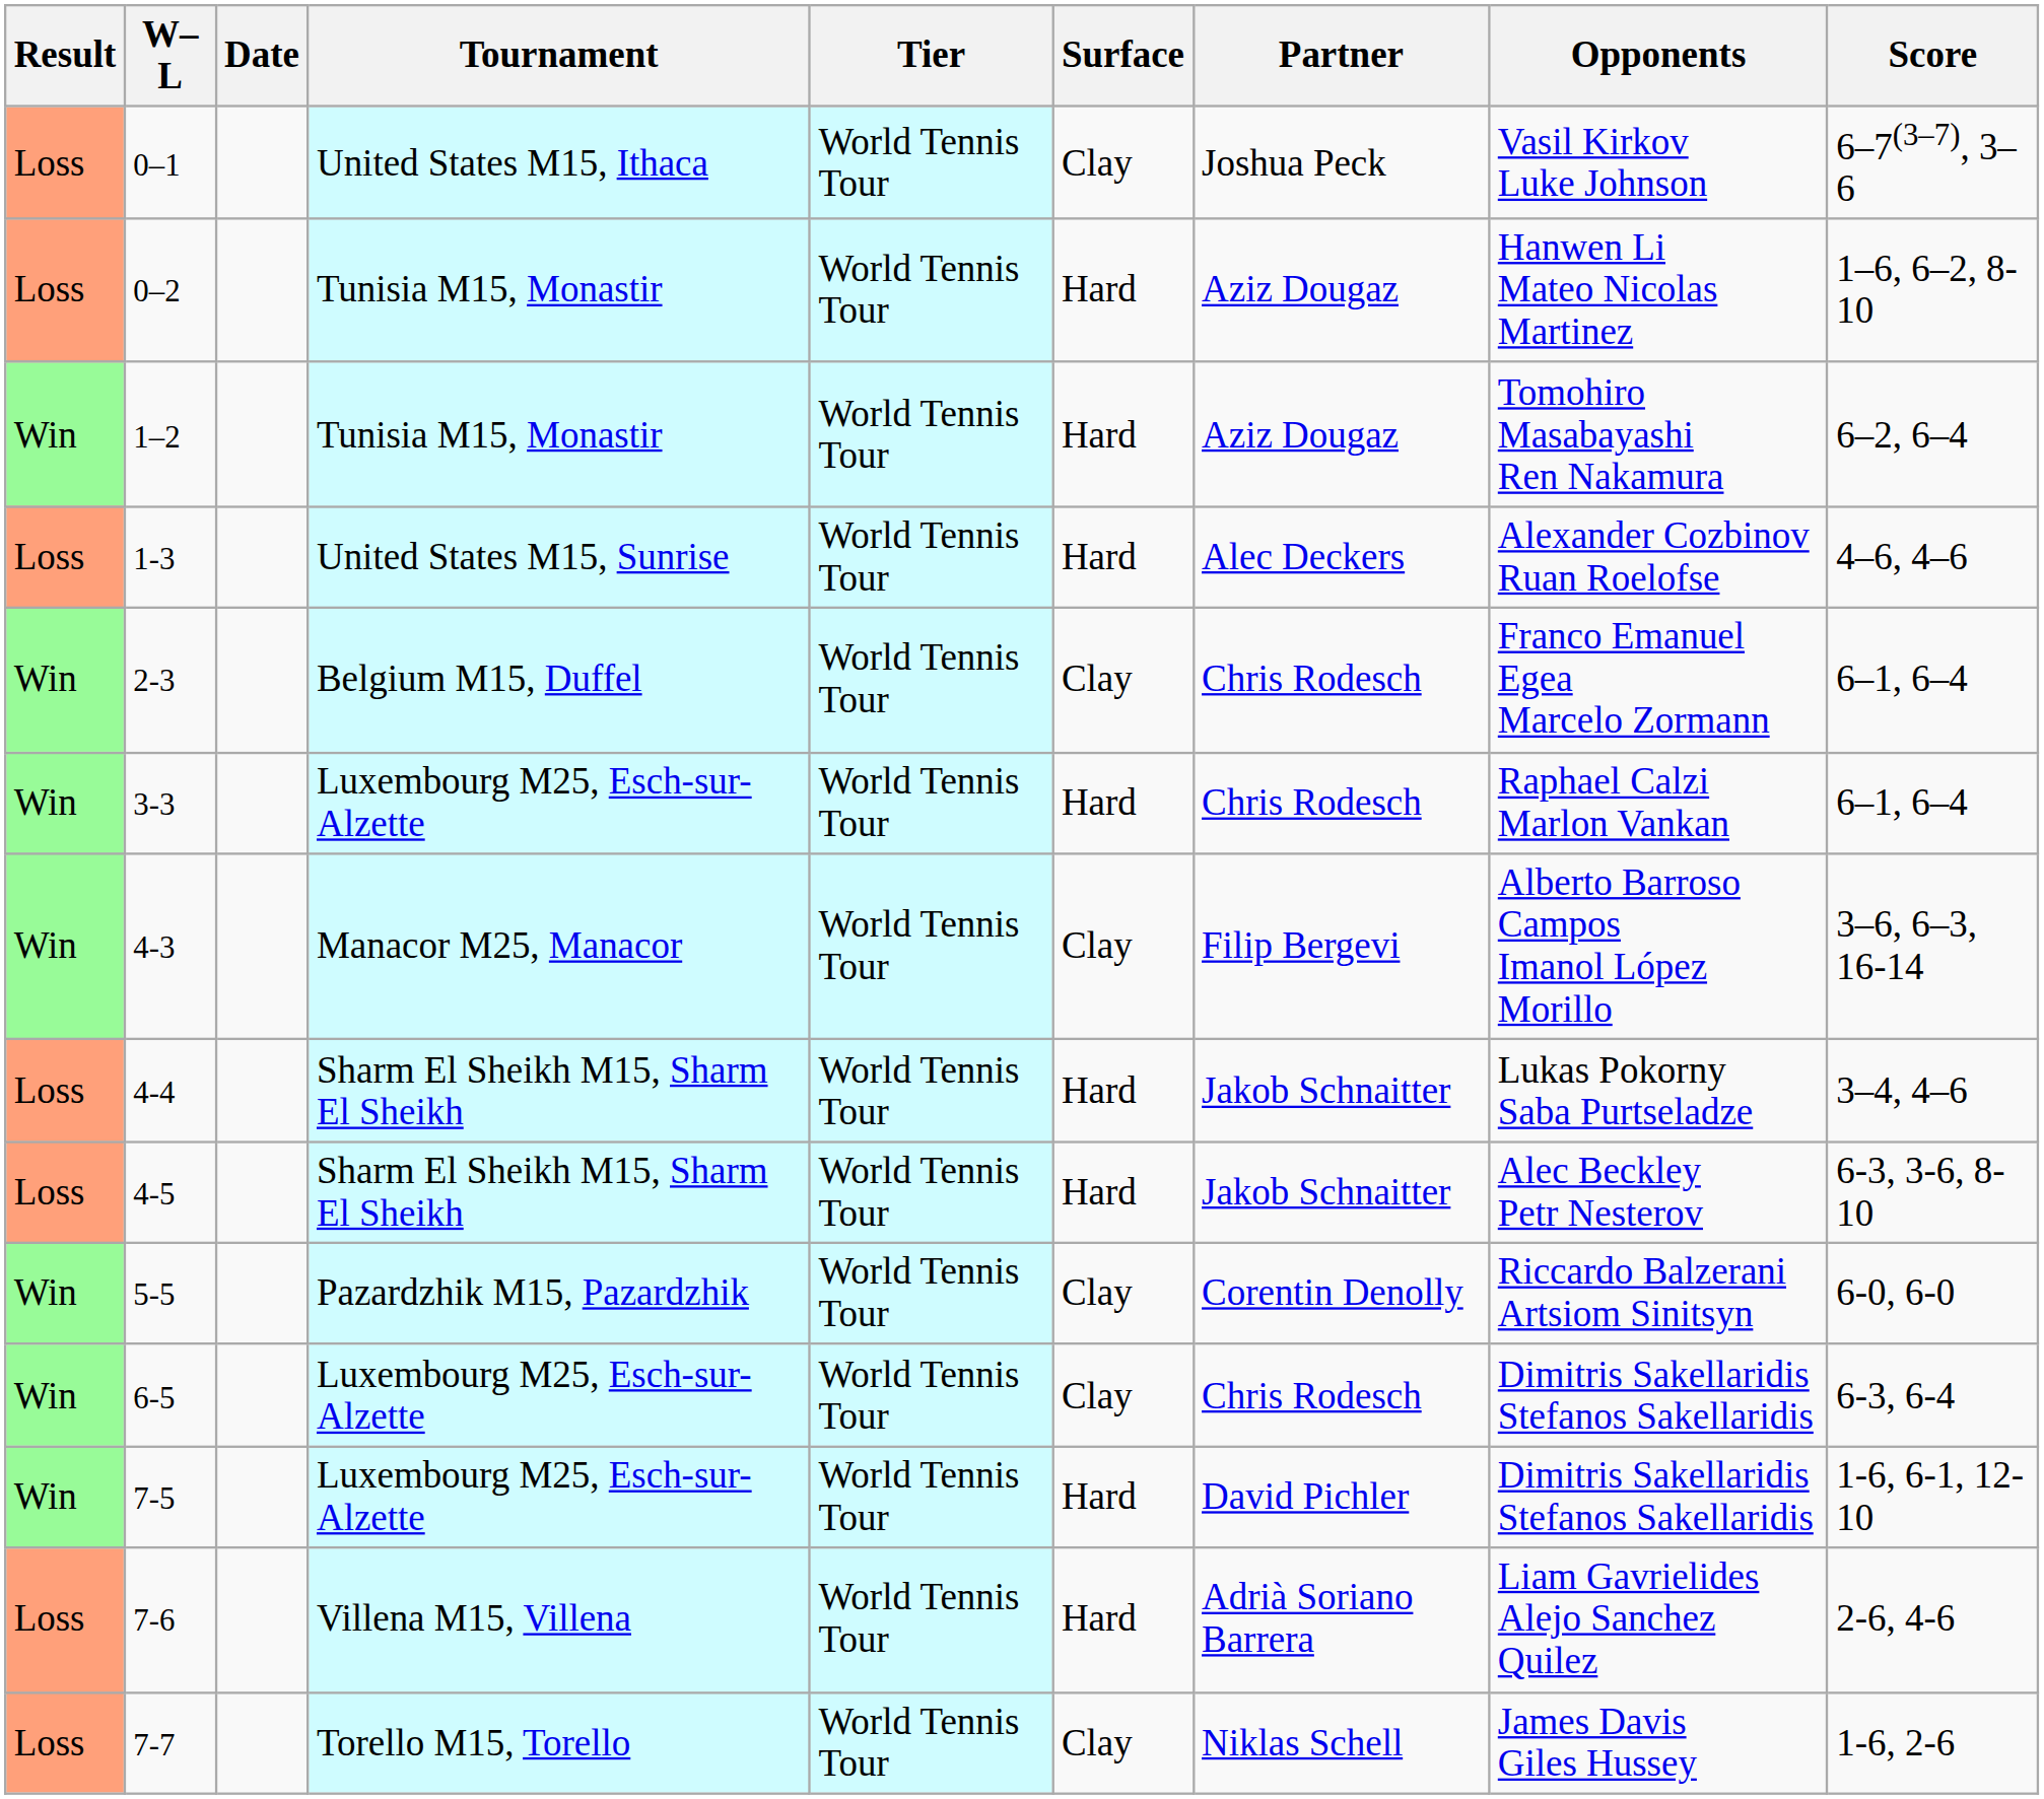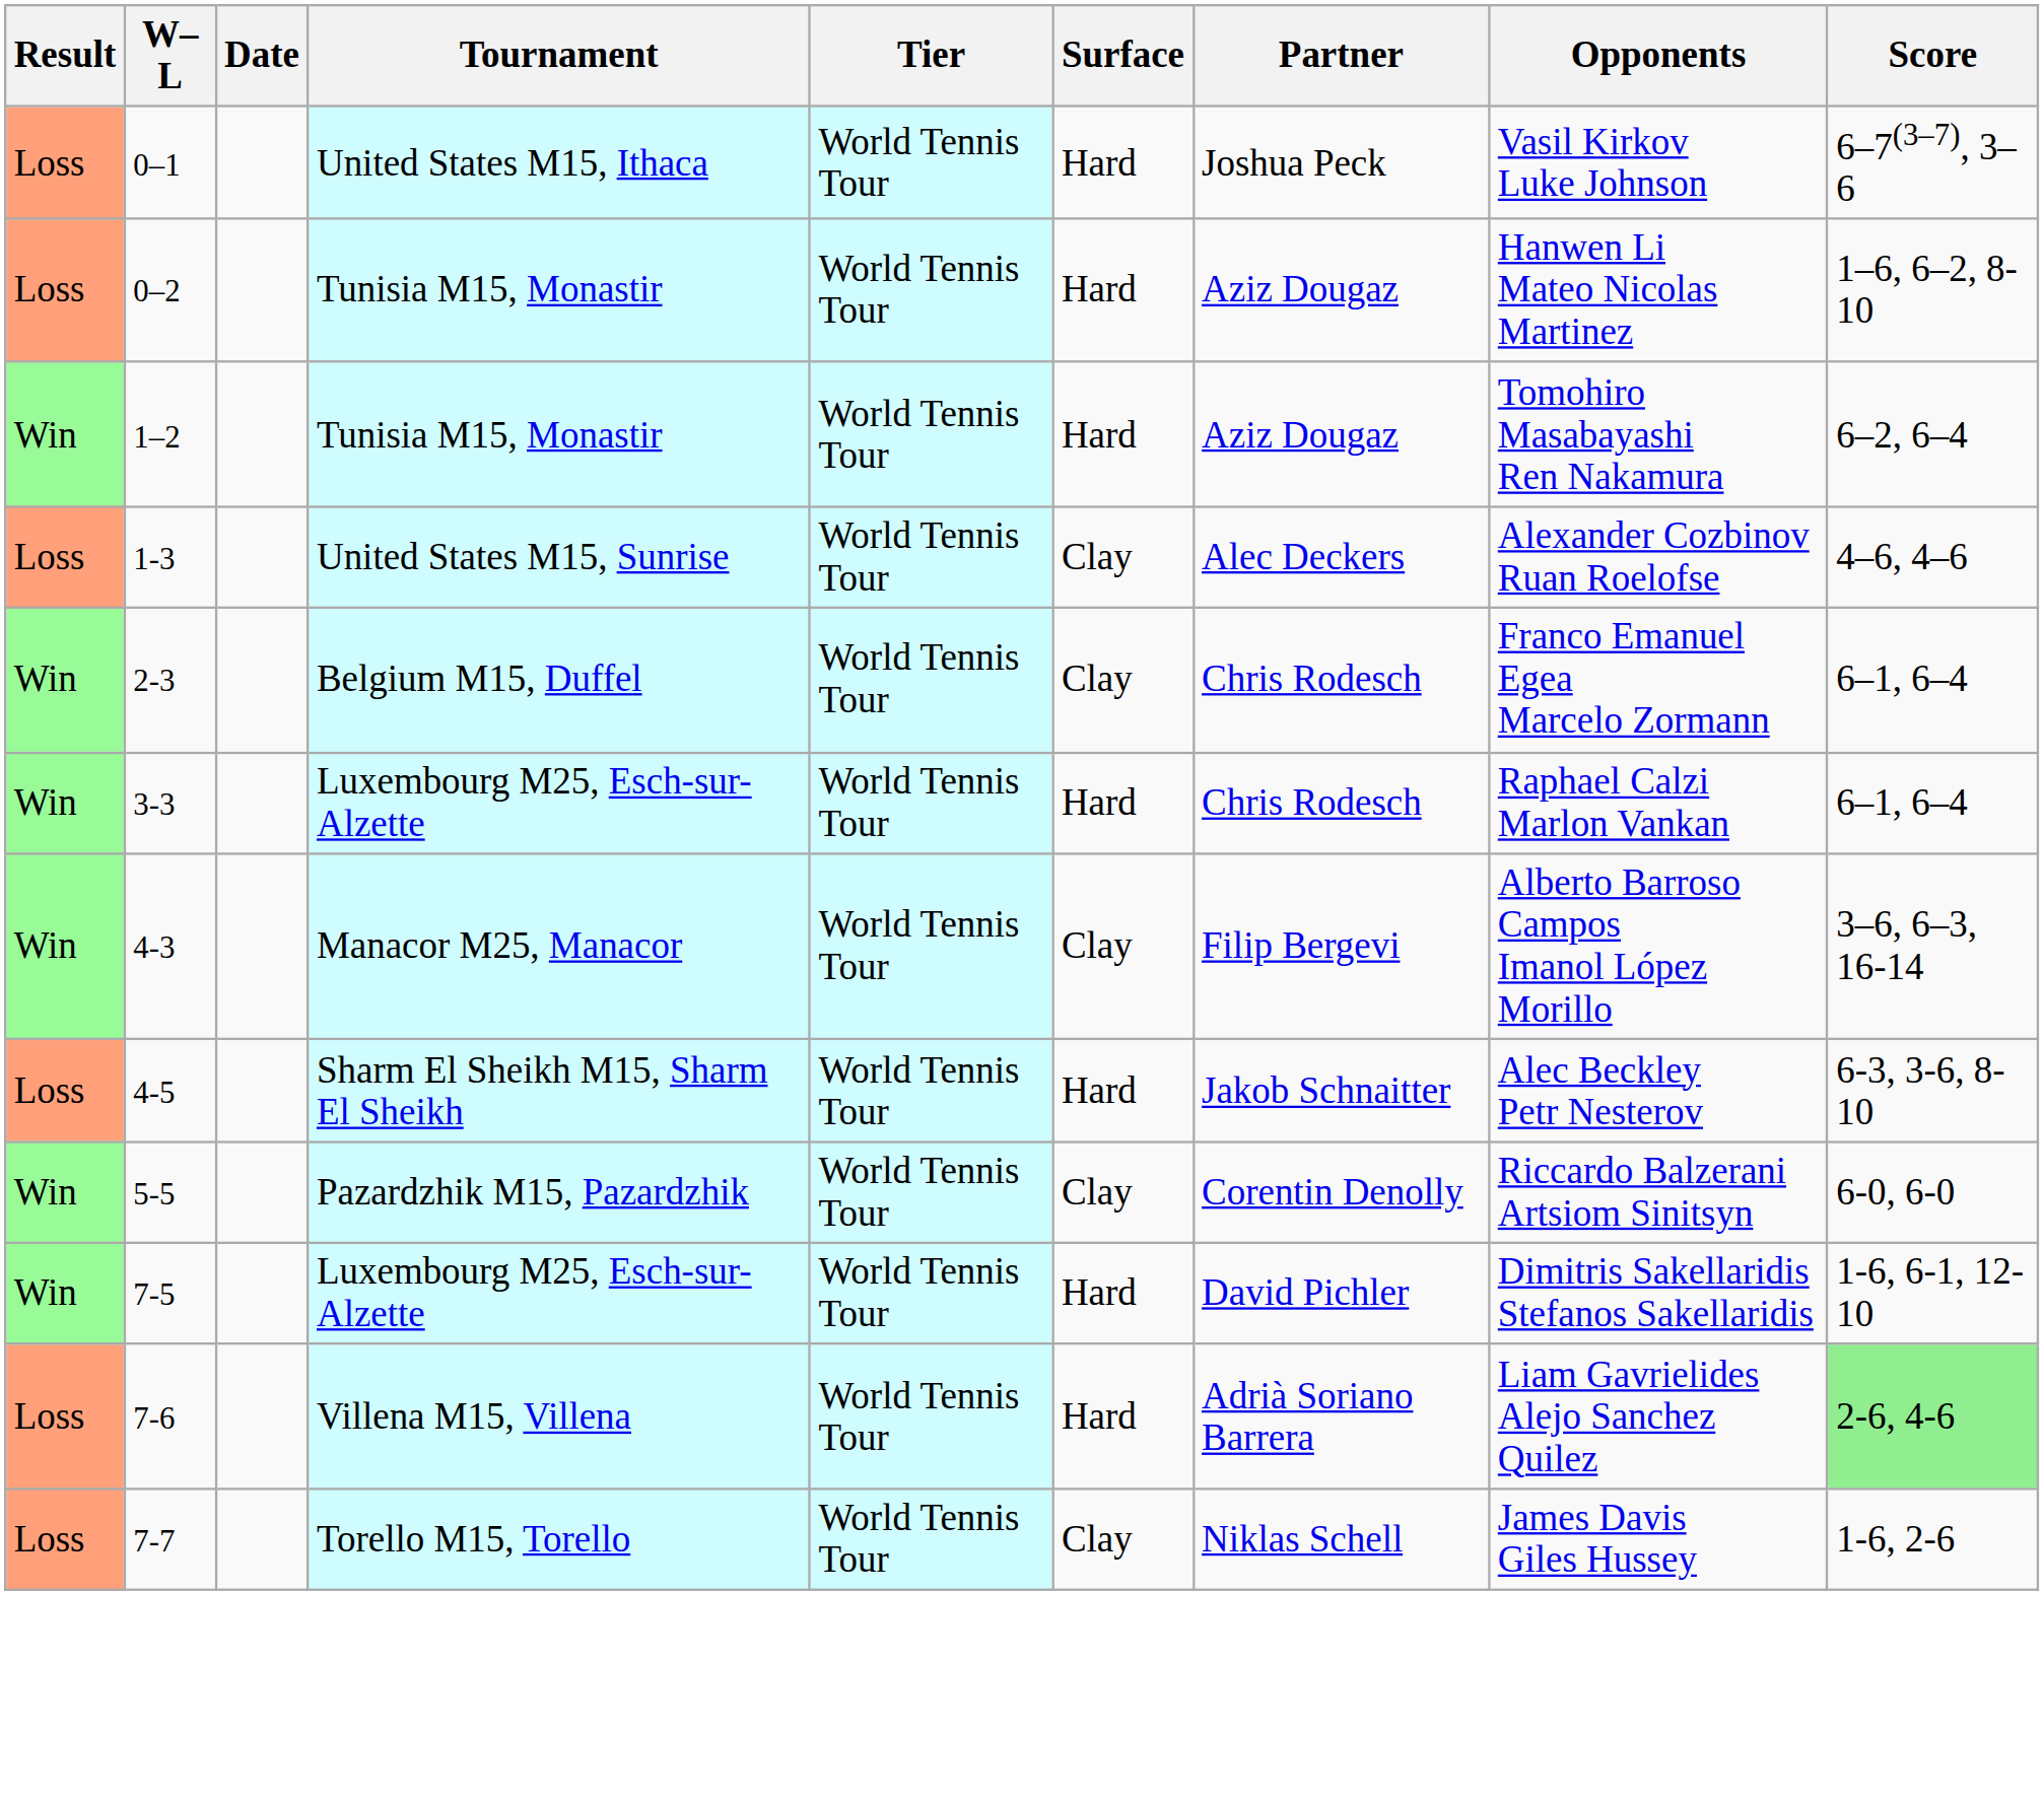0–1 | Surface: Clay -> Hard
1-3 | Surface: Hard -> Clay
- row: Loss | 4-4 | Sharm El Sheikh M15, Sharm El Sheikh | World Tennis Tour | Hard | Jakob Schnaitter | Lukas Pokorny Saba Purtseladze | 3–4, 4–6
- row: Win | 6-5 | Luxembourg M25, Esch-sur-Alzette | World Tennis Tour | Clay | Chris Rodesch | Dimitris Sakellaridis Stefanos Sakellaridis | 6-3, 6-4
7-6 | Score: no background -> lightgreen background
